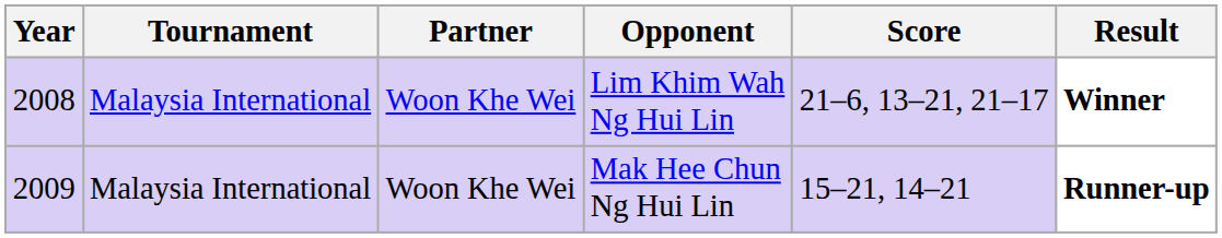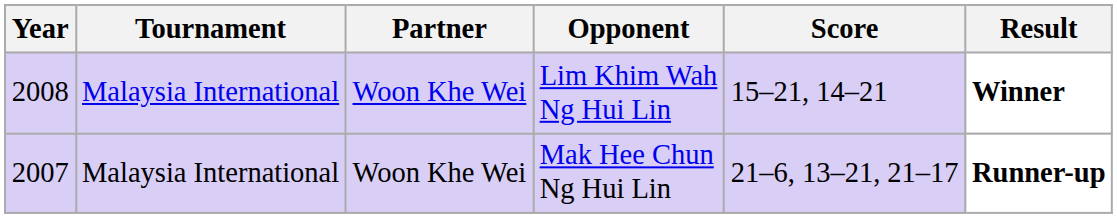Lim Khim Wah Ng Hui Lin | Score: 21–6, 13–21, 21–17 -> 15–21, 14–21
Mak Hee Chun Ng Hui Lin | Year: 2009 -> 2007
Mak Hee Chun Ng Hui Lin | Score: 15–21, 14–21 -> 21–6, 13–21, 21–17
